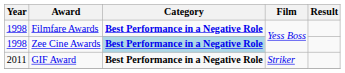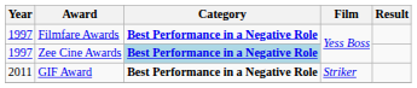Filmfare Awards | Year: 1998 -> 1997
Zee Cine Awards | Year: 1998 -> 1997
